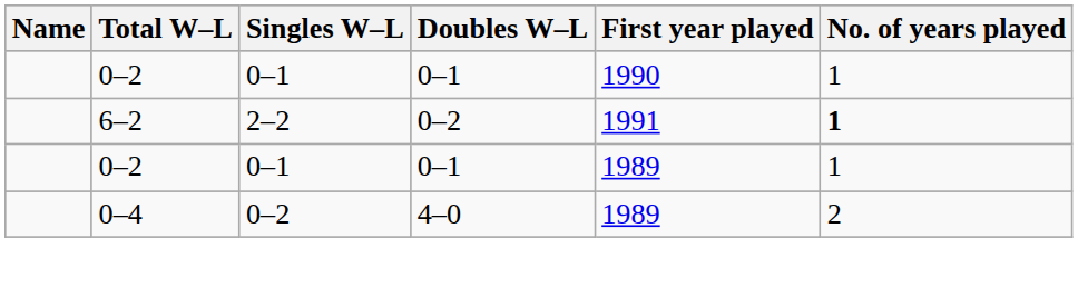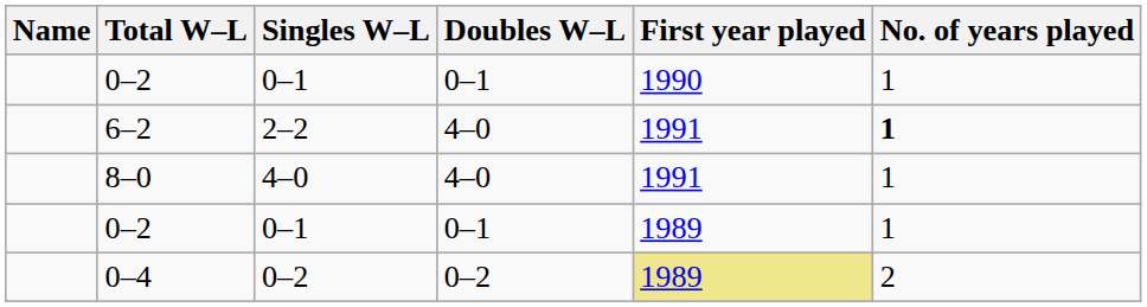6–2 | Doubles W–L: 0–2 -> 4–0
+ row: 8–0 | 4–0 | 4–0 | 1991 | 1
0–4 | Doubles W–L: 4–0 -> 0–2
0–4 | First year played: no background -> khaki background
